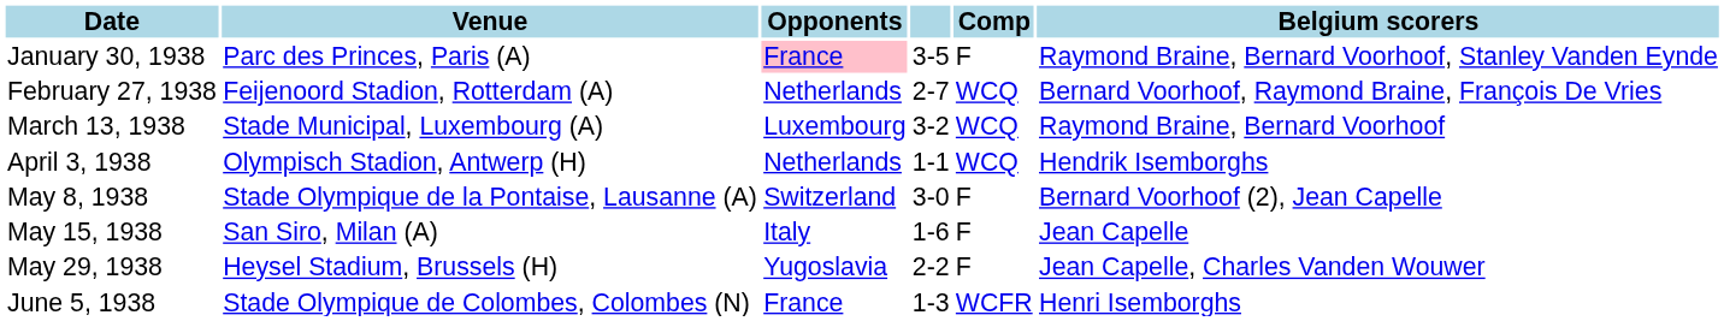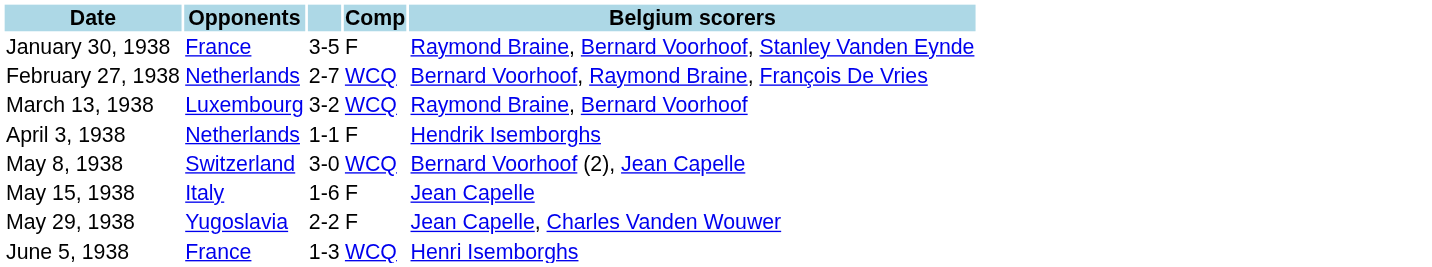- column: Venue | Parc des Princes, Paris (A) | Feijenoord Stadion, Rotterdam (A) | Stade Municipal, Luxembourg (A) | Olympisch Stadion, Antwerp (H) | Stade Olympique de la Pontaise, Lausanne (A) | San Siro, Milan (A) | Heysel Stadium, Brussels (H) | Stade Olympique de Colombes, Colombes (N)
January 30, 1938 | Opponents: pink background -> no background
April 3, 1938 | Comp: WCQ -> F
May 8, 1938 | Comp: F -> WCQ
June 5, 1938 | Comp: WCFR -> WCQ
